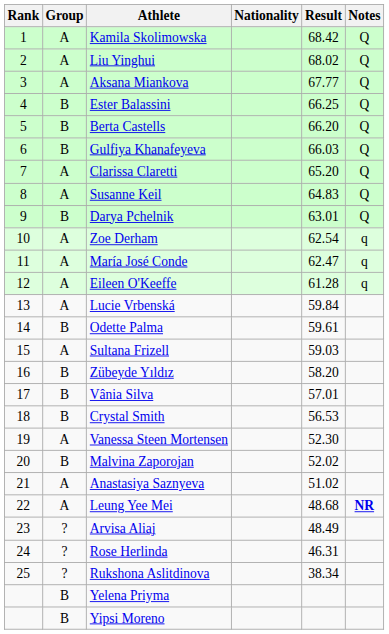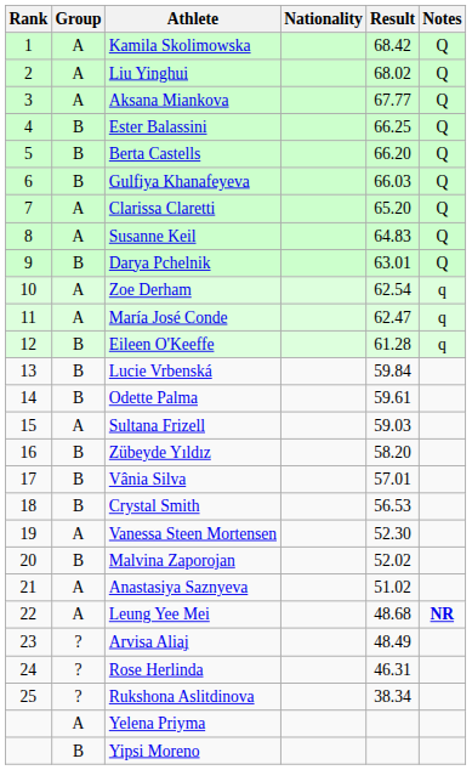Eileen O'Keeffe | Group: A -> B
Lucie Vrbenská | Group: A -> B
Yelena Priyma | Group: B -> A
